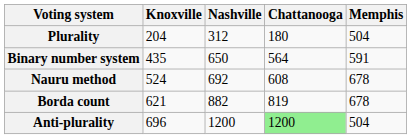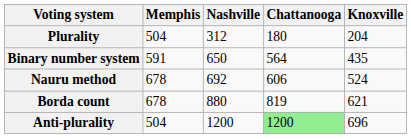columns swapped: Memphis <-> Knoxville
Nauru method | Chattanooga: 608 -> 606
Borda count | Nashville: 882 -> 880
